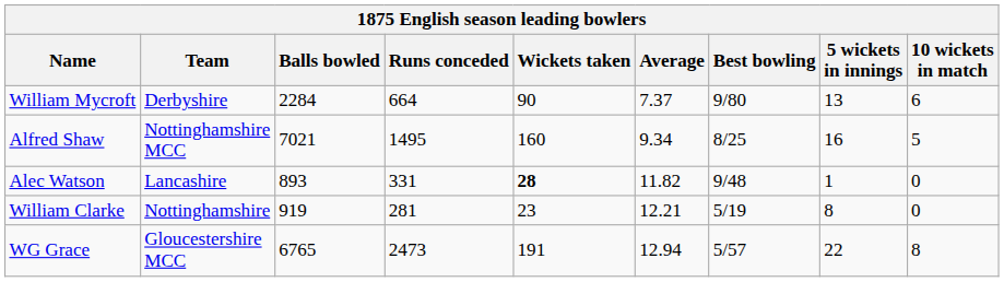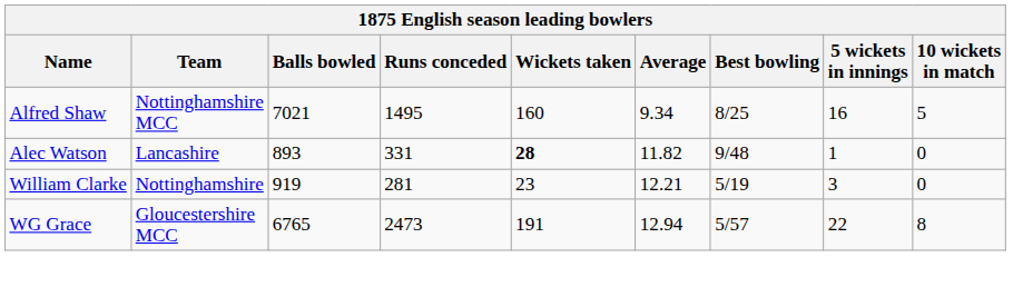- row: William Mycroft | Derbyshire | 2284 | 664 | 90 | 7.37 | 9/80 | 13 | 6
William Clarke | 5 wickets in innings: 8 -> 3
